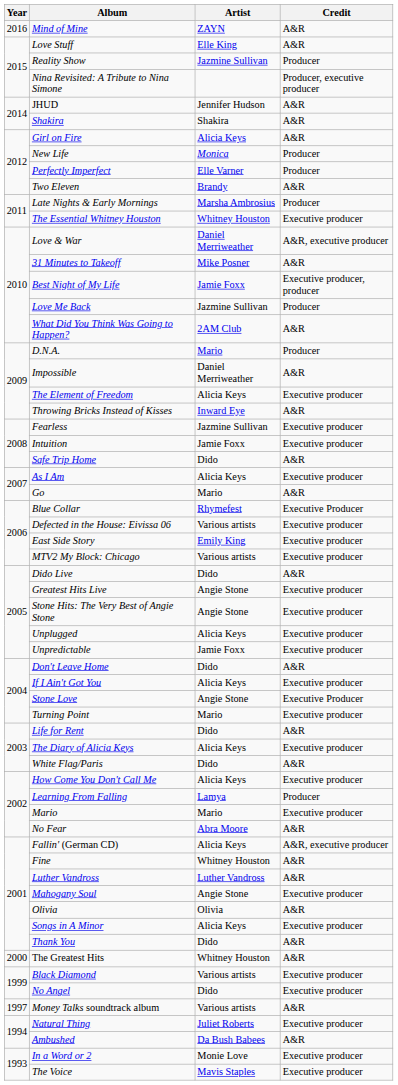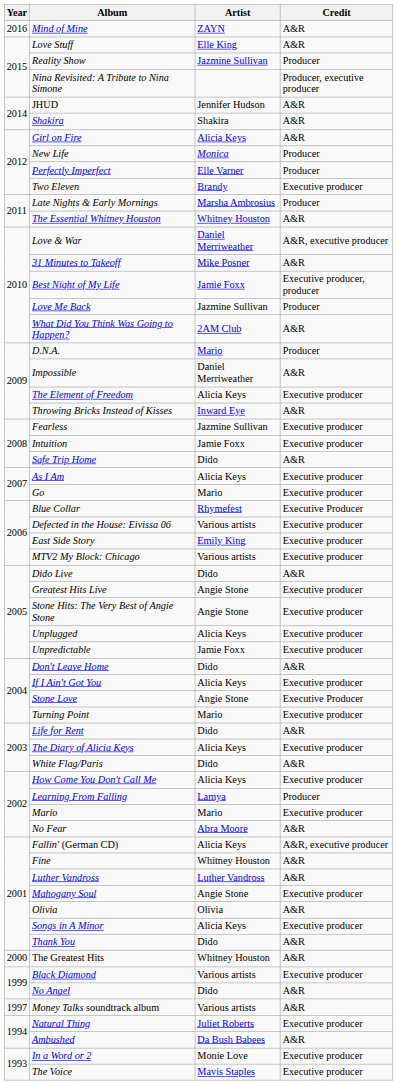Two Eleven | Credit: A&R -> Executive producer
The Essential Whitney Houston | Credit: Executive producer -> A&R
Go | Credit: A&R -> Executive producer
No Angel | Credit: Executive producer -> A&R
